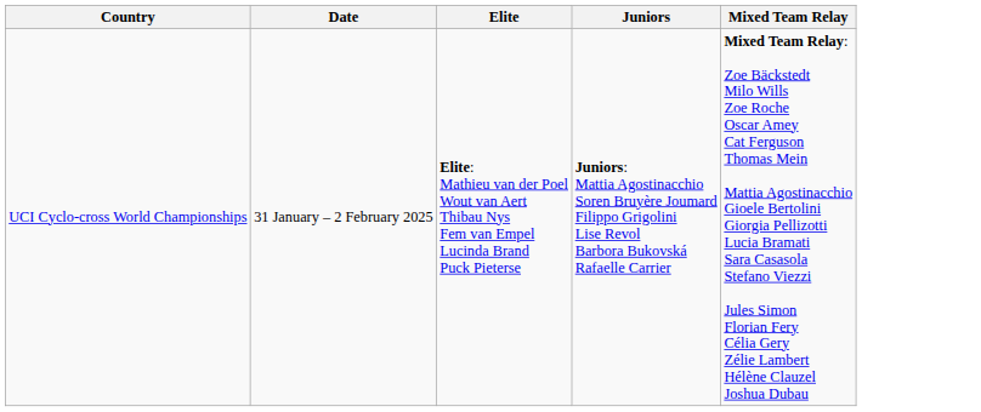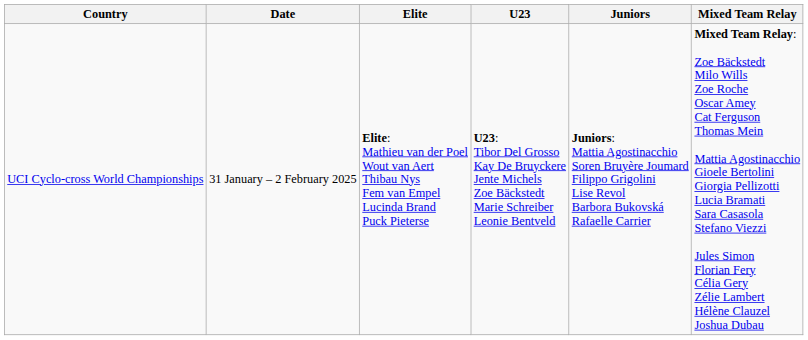+ column: U23 | U23: Tibor Del Grosso Kay De Bruyckere Jente Michels Zoe Bäckstedt Marie Schreiber Leonie Bentveld
